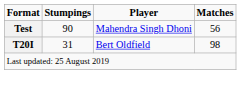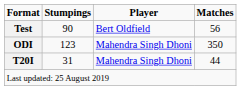Test | Player: Mahendra Singh Dhoni -> Bert Oldfield
+ row: ODI | 123 | Mahendra Singh Dhoni | 350
T20I | Player: Bert Oldfield -> Mahendra Singh Dhoni
T20I | Matches: 98 -> 44
